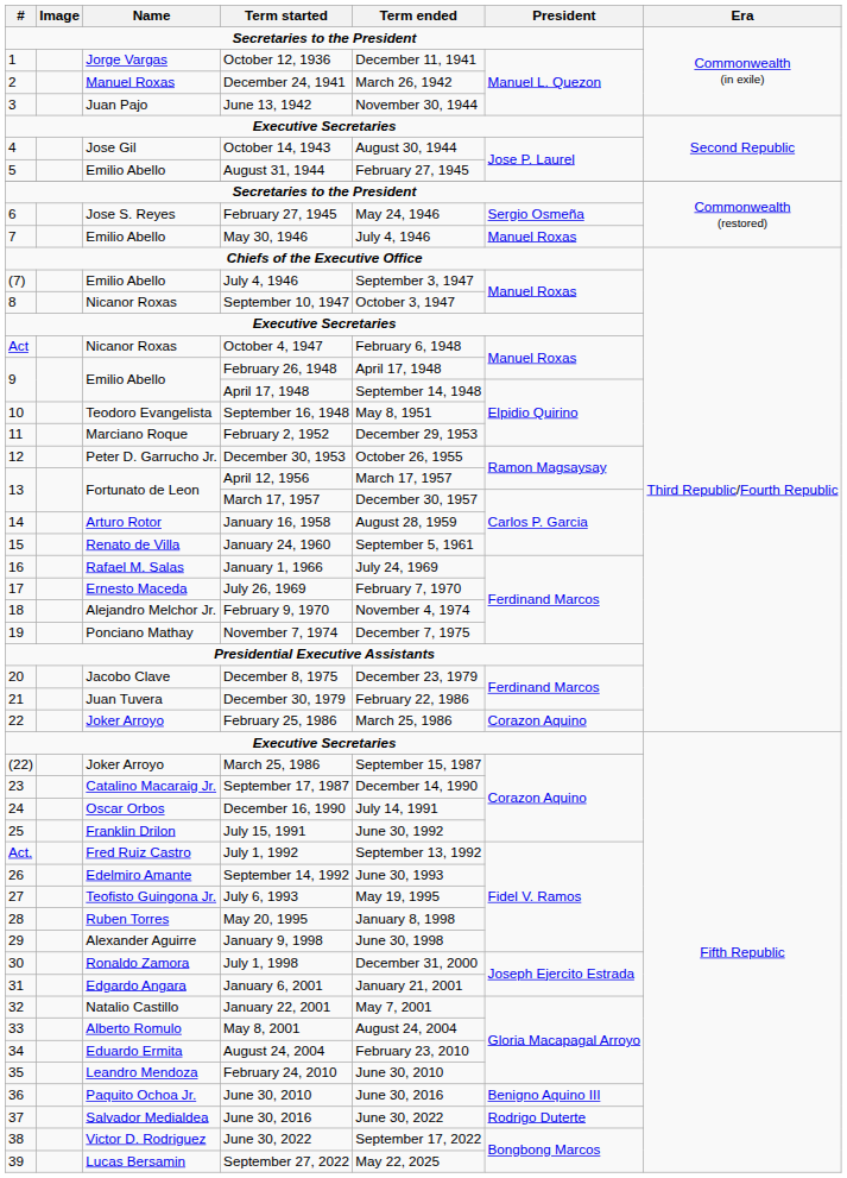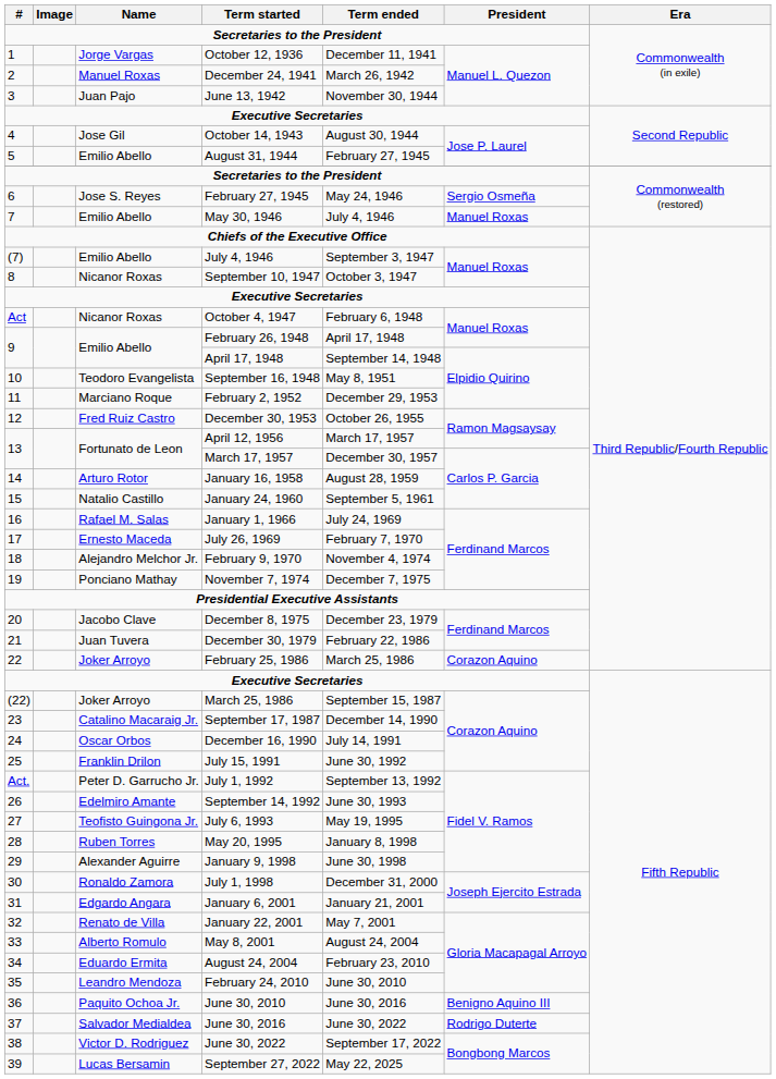December 30, 1953 | Name: Peter D. Garrucho Jr. -> Fred Ruiz Castro
January 24, 1960 | Name: Renato de Villa -> Natalio Castillo
July 1, 1992 | Name: Fred Ruiz Castro -> Peter D. Garrucho Jr.
January 22, 2001 | Name: Natalio Castillo -> Renato de Villa
